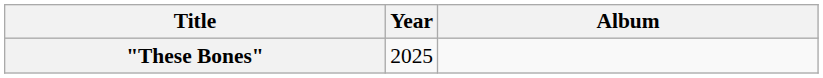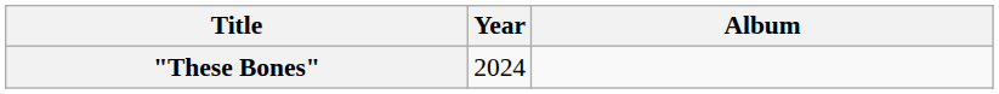"These Bones" | Year: 2025 -> 2024
